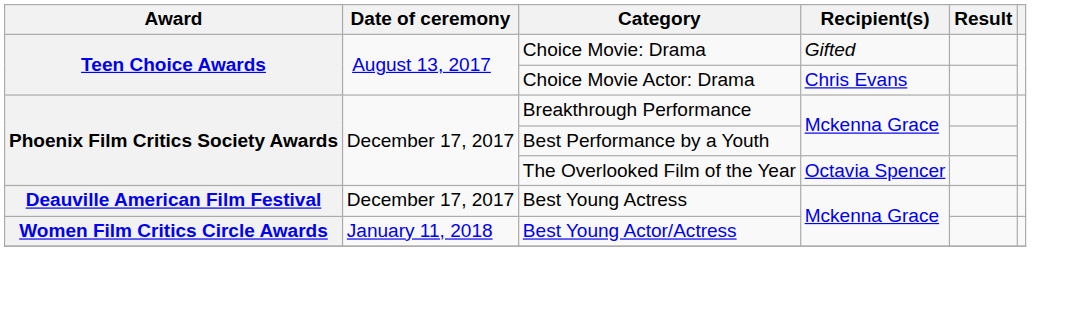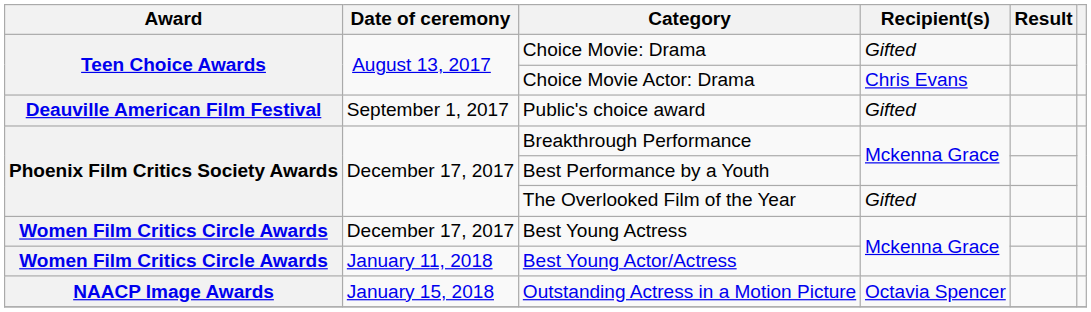+ row: Deauville American Film Festival | September 1, 2017 | Public's choice award | Gifted
The Overlooked Film of the Year | Recipient(s): Octavia Spencer -> Gifted
Best Young Actress | Award: Deauville American Film Festival -> Women Film Critics Circle Awards
+ row: NAACP Image Awards | January 15, 2018 | Outstanding Actress in a Motion Picture | Octavia Spencer
